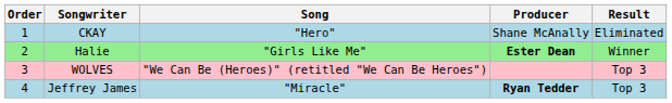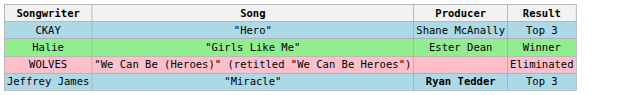- column: Order | 1 | 2 | 3 | 4
CKAY | Result: Eliminated -> Top 3
Halie | Producer: bold -> normal
WOLVES | Result: Top 3 -> Eliminated
